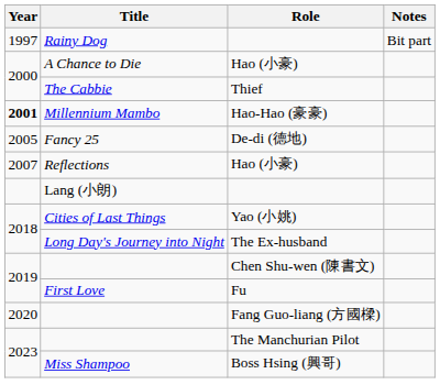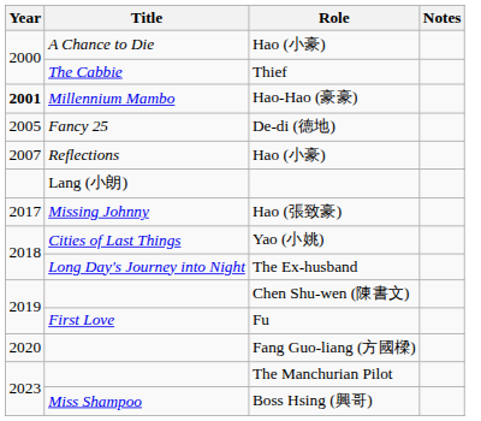- row: 1997 | Rainy Dog | Bit part
+ row: 2017 | Missing Johnny | Hao (張致豪)
